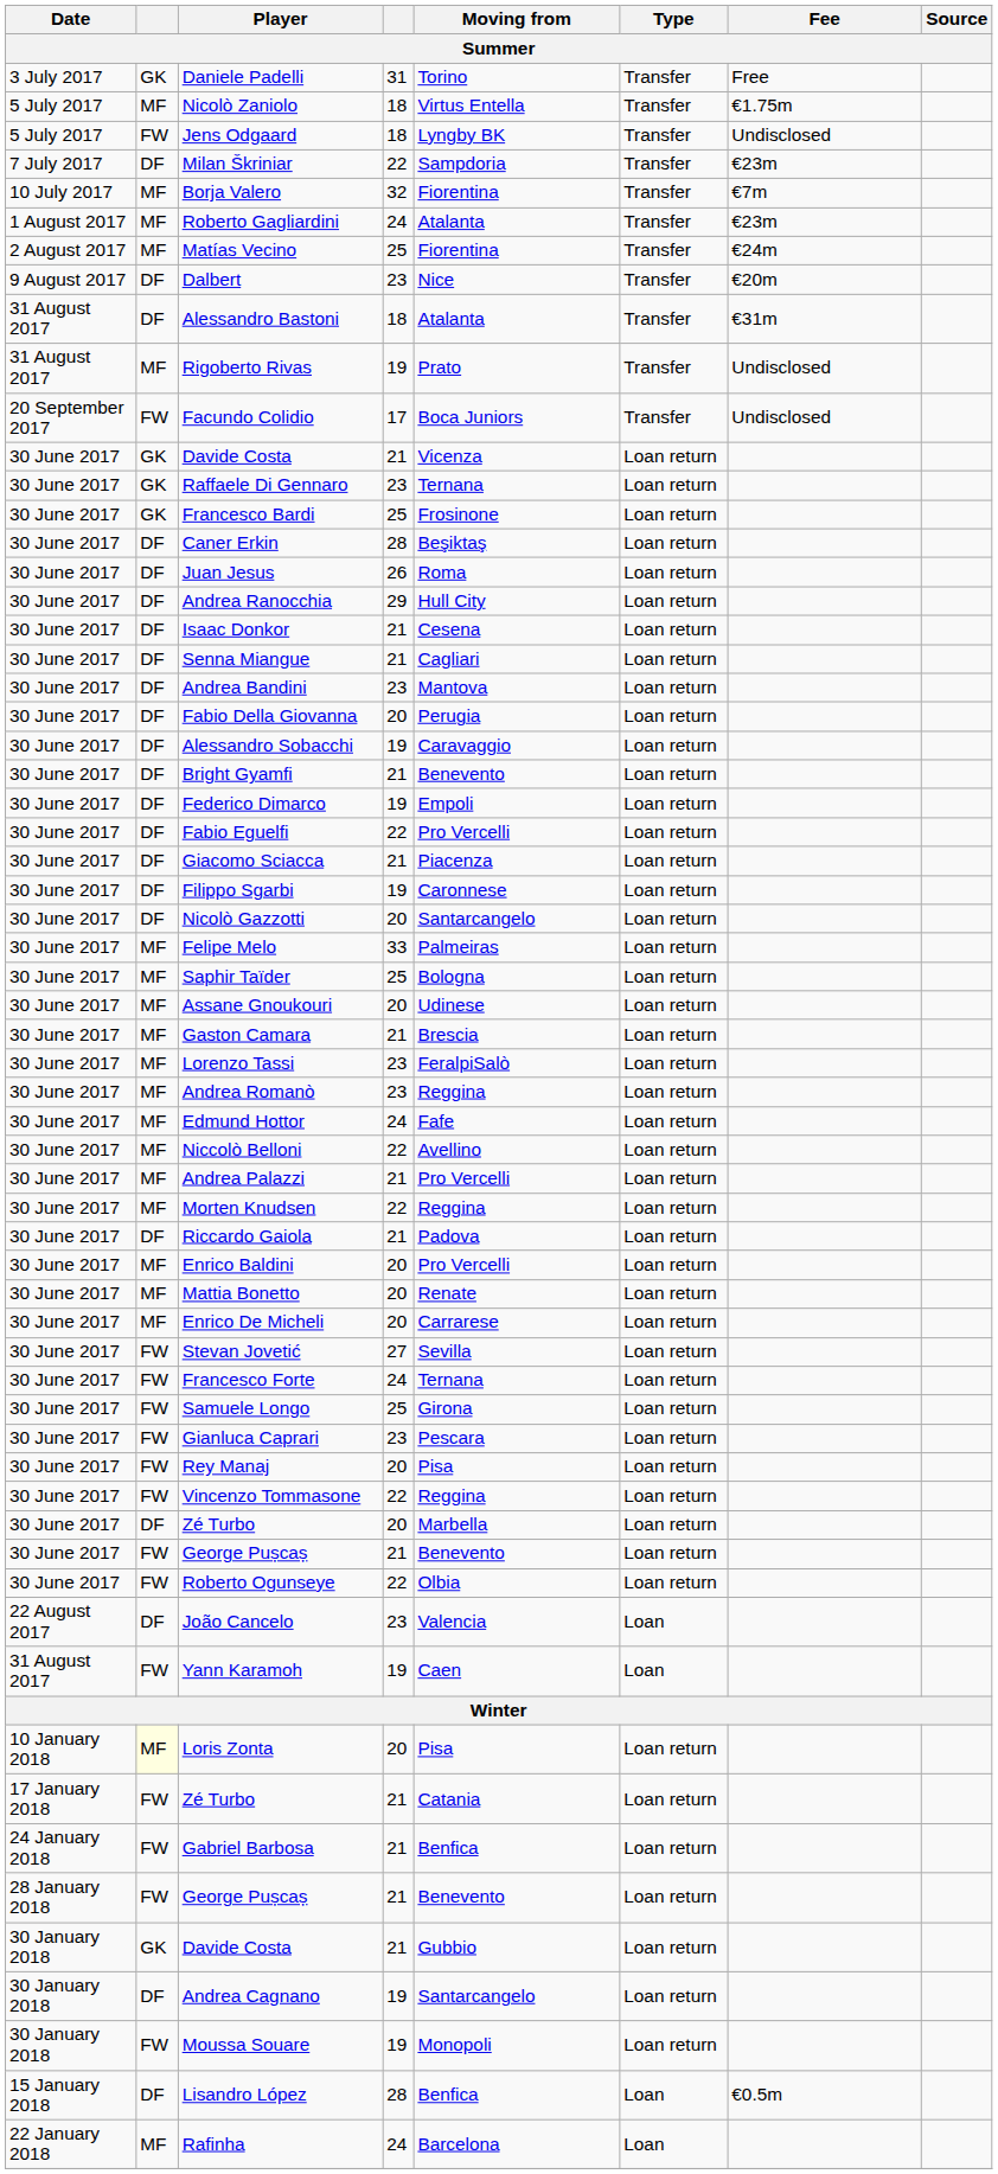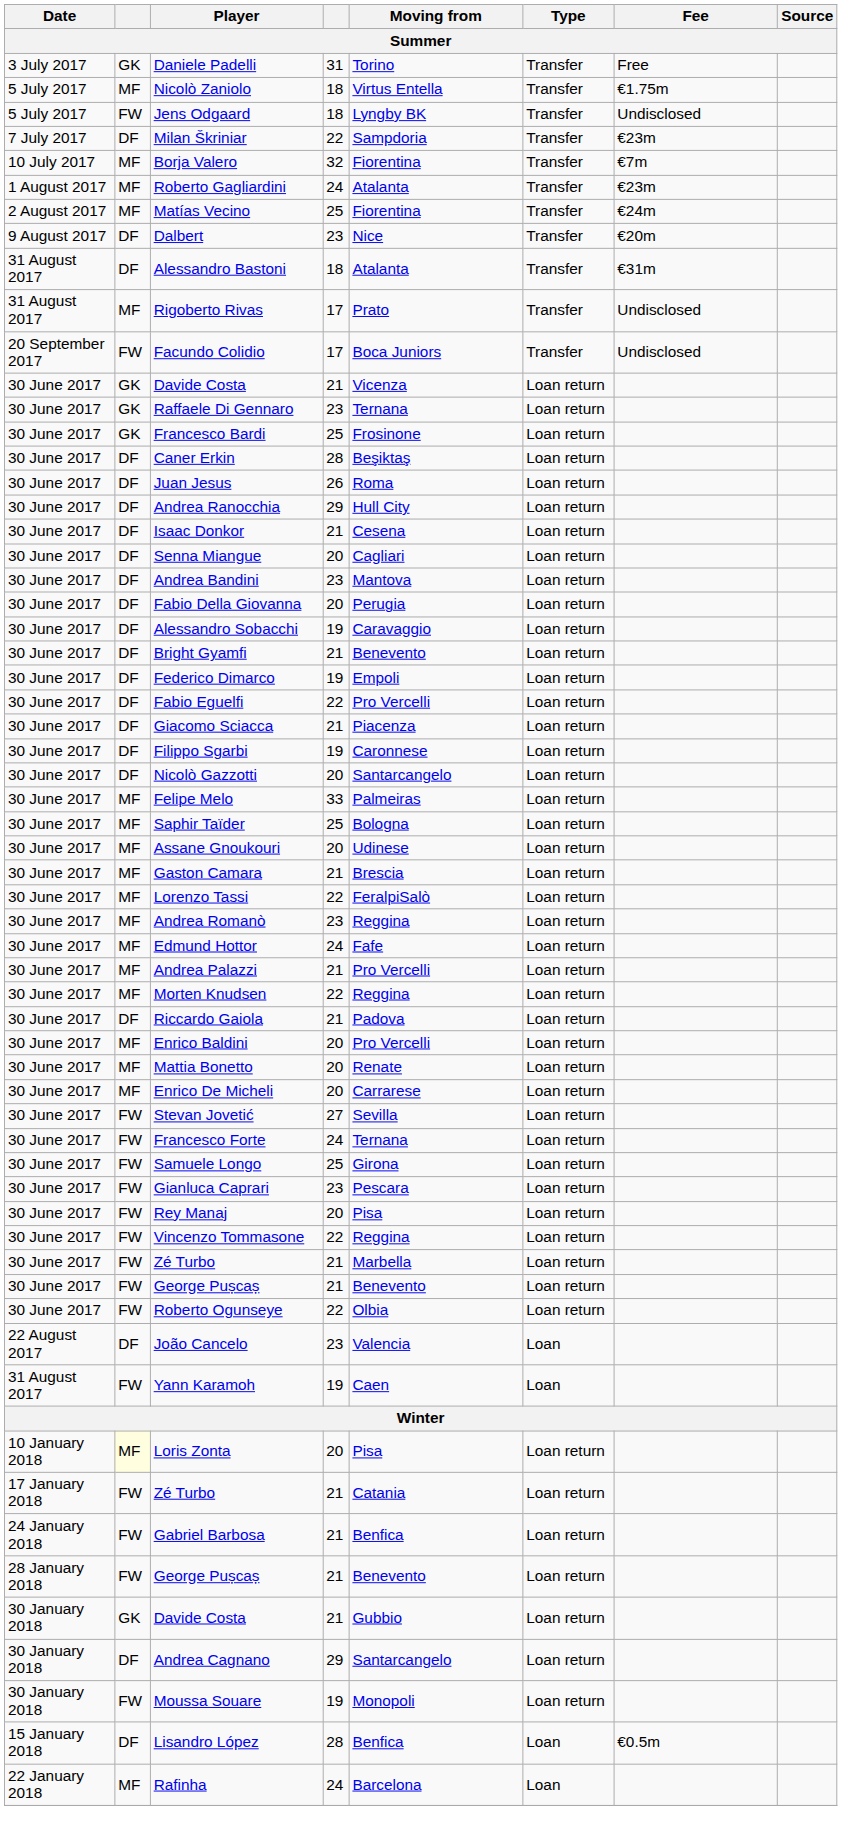Rigoberto Rivas | column 4: 19 -> 17
Senna Miangue | column 4: 21 -> 20
Lorenzo Tassi | column 4: 23 -> 22
- row: 30 June 2017 | MF | Niccolò Belloni | 22 | Avellino | Loan return
30 June 2017 / Zé Turbo | column 2: DF -> FW
30 June 2017 / Zé Turbo | column 4: 20 -> 21
Andrea Cagnano | column 4: 19 -> 29
